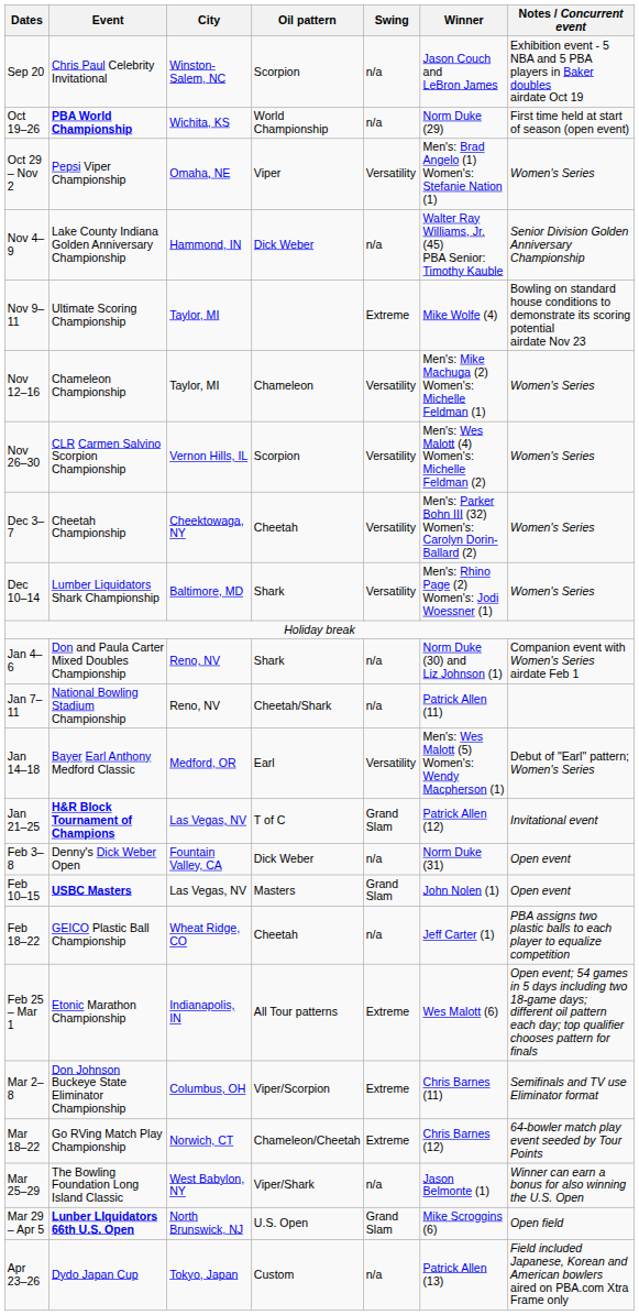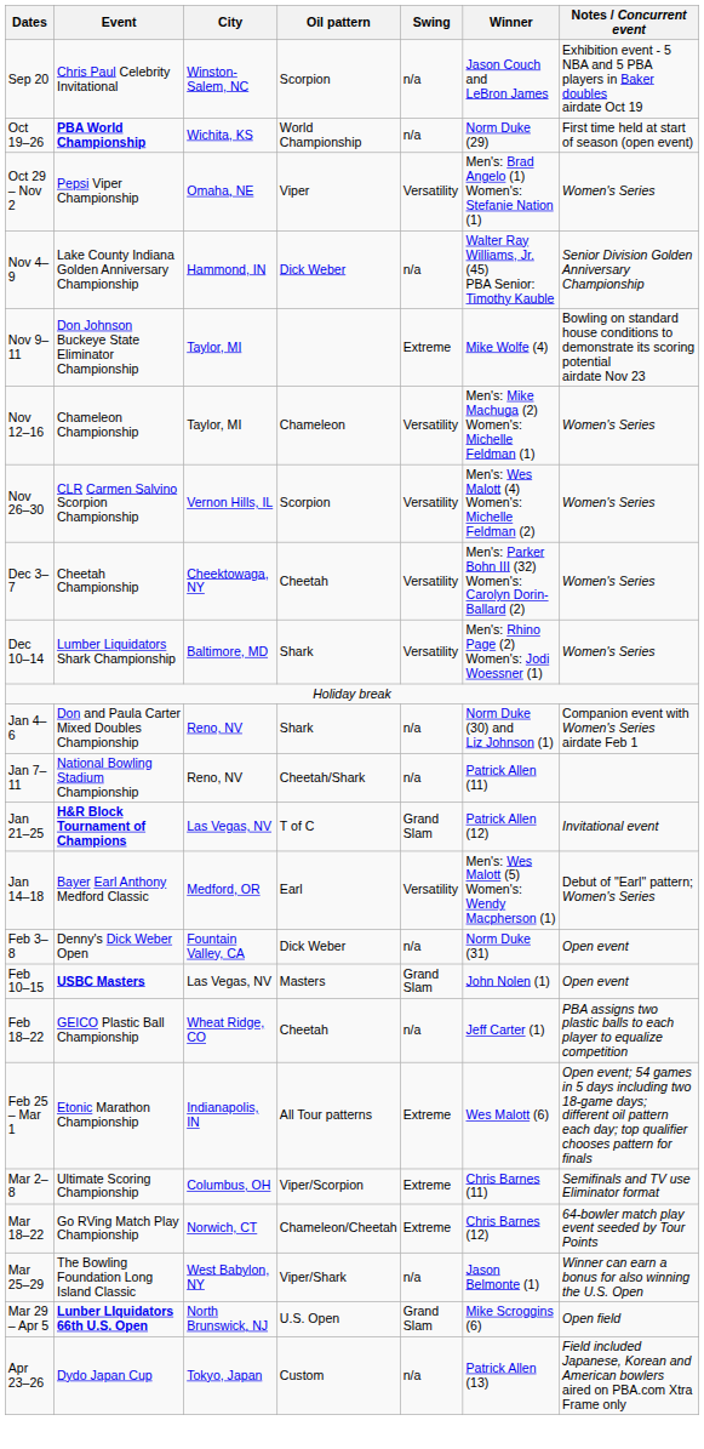Nov 9–11 | Event: Ultimate Scoring Championship -> Don Johnson Buckeye State Eliminator Championship
rows swapped: Jan 14–18 <-> Jan 21–25
Mar 2–8 | Event: Don Johnson Buckeye State Eliminator Championship -> Ultimate Scoring Championship
